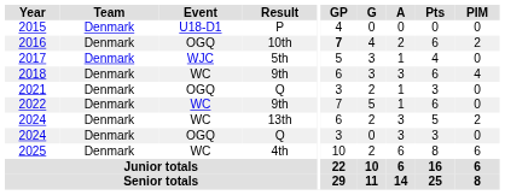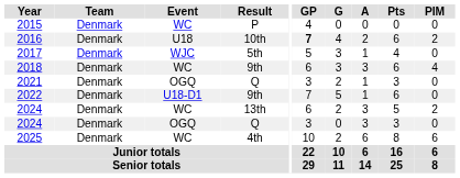2015 | Event: U18-D1 -> WC
2016 | Event: OGQ -> U18
2022 | Event: WC -> U18-D1
